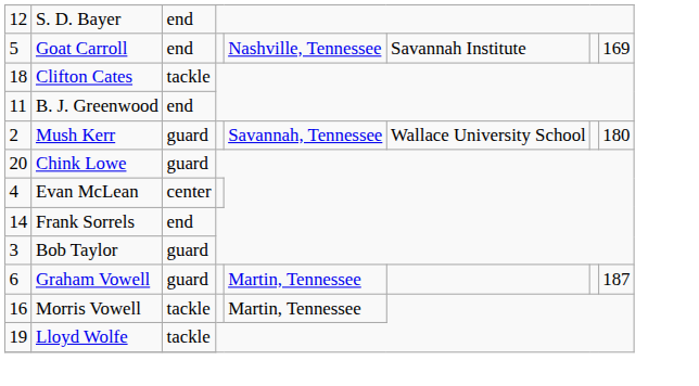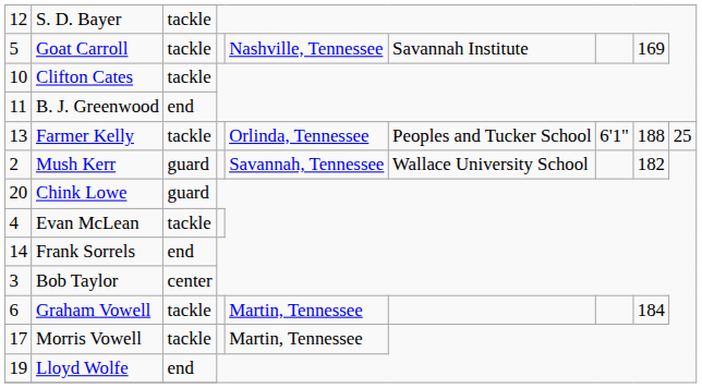S. D. Bayer | column 3: end -> tackle
Goat Carroll | column 3: end -> tackle
Clifton Cates | column 1: 18 -> 10
+ row: 13 | Farmer Kelly | tackle | Orlinda, Tennessee | Peoples and Tucker School | 6'1" | 188 | 25
Mush Kerr | column 8: 180 -> 182
Evan McLean | column 3: center -> tackle
Bob Taylor | column 3: guard -> center
Graham Vowell | column 3: guard -> tackle
Graham Vowell | column 8: 187 -> 184
Morris Vowell | column 1: 16 -> 17
Lloyd Wolfe | column 3: tackle -> end
